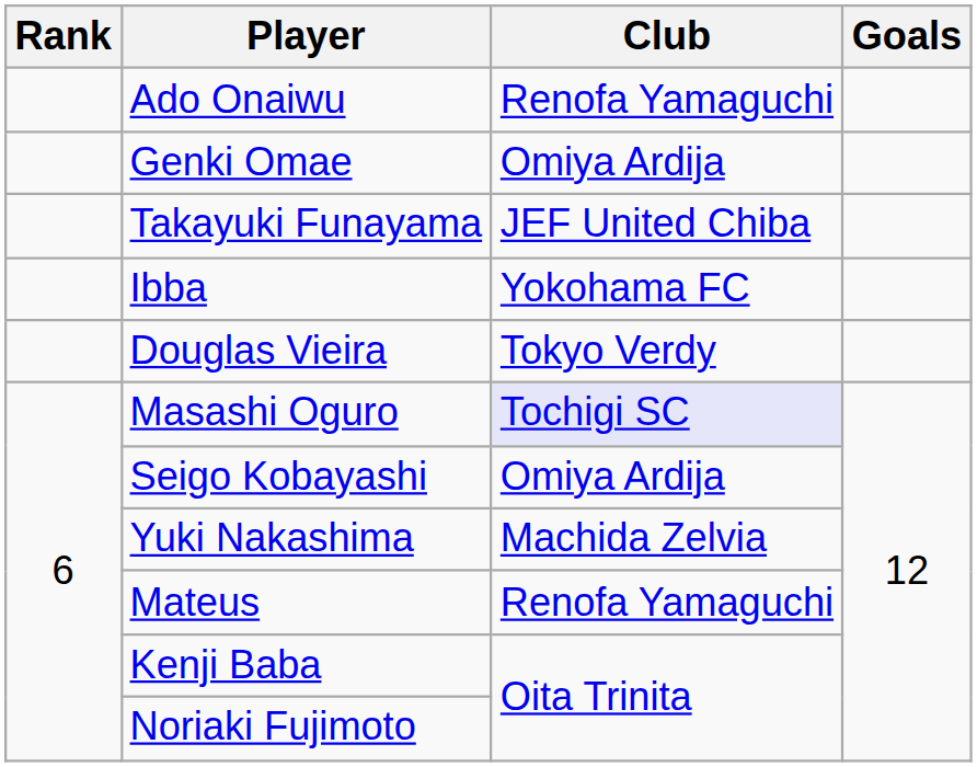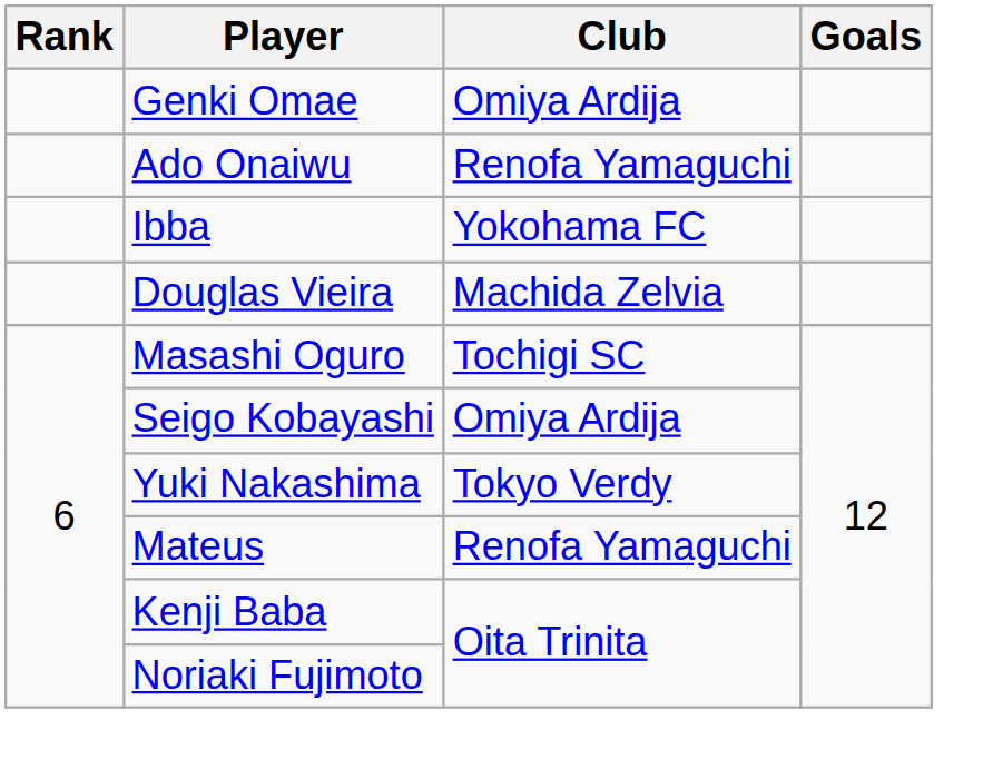rows swapped: Genki Omae <-> Ado Onaiwu
- row: Takayuki Funayama | JEF United Chiba
Douglas Vieira | Club: Tokyo Verdy -> Machida Zelvia
Masashi Oguro | Club: lavender background -> no background
Yuki Nakashima | Club: Machida Zelvia -> Tokyo Verdy
